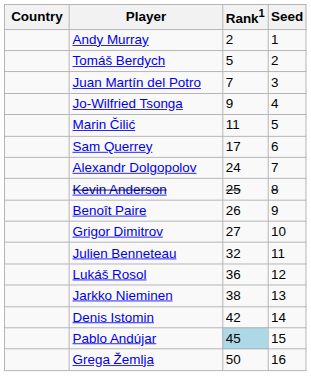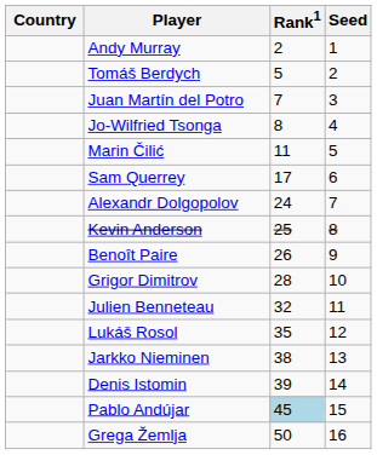Jo-Wilfried Tsonga | Rank1: 9 -> 8
Grigor Dimitrov | Rank1: 27 -> 28
Lukáš Rosol | Rank1: 36 -> 35
Denis Istomin | Rank1: 42 -> 39
